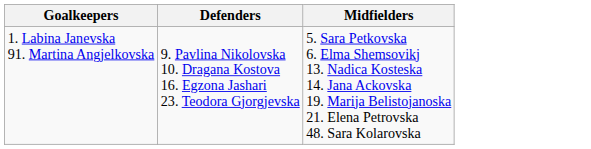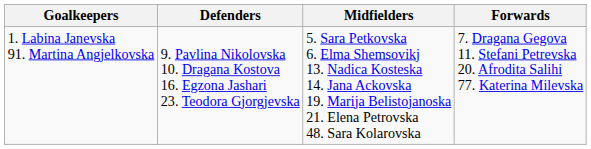+ column: Forwards | 7. Dragana Gegova 11. Stefani Petrevska 20. Afrodita Salihi 77. Katerina Milevska
